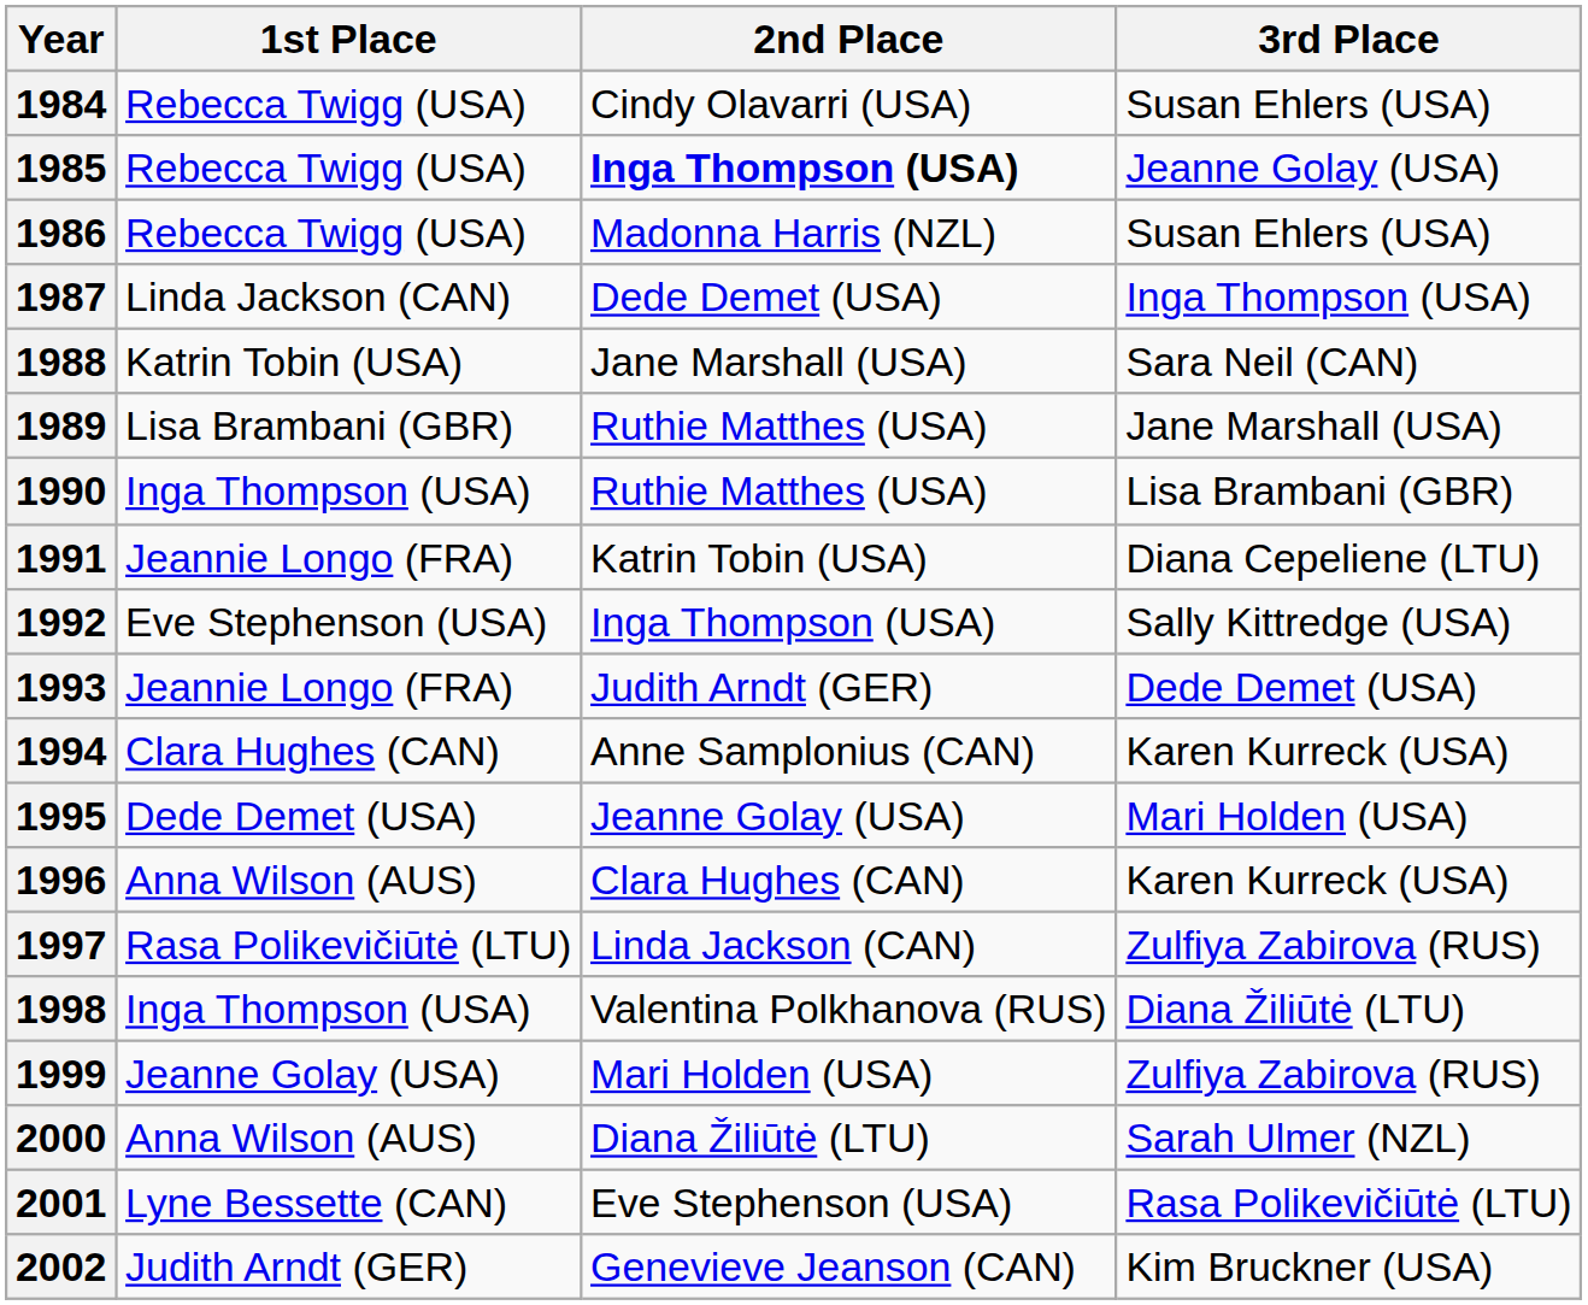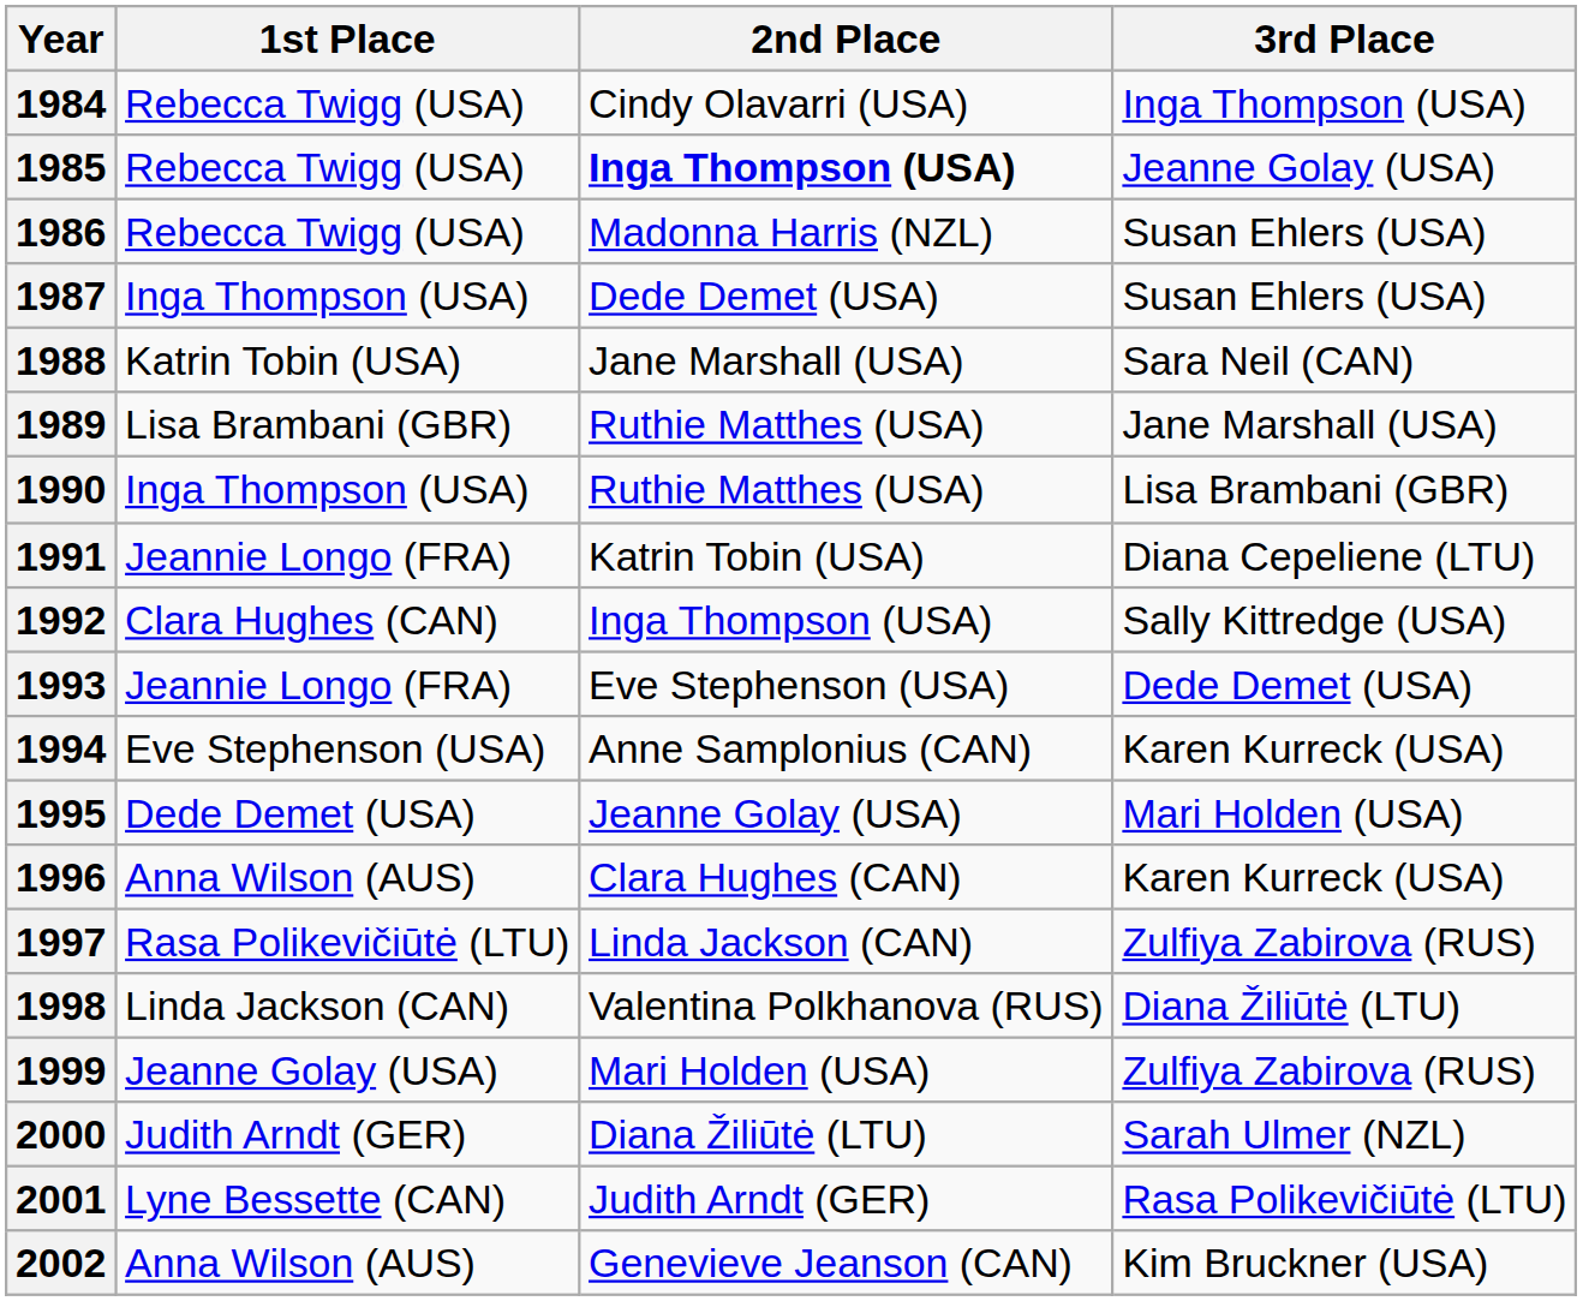1984 | 3rd Place: Susan Ehlers (USA) -> Inga Thompson (USA)
1987 | 1st Place: Linda Jackson (CAN) -> Inga Thompson (USA)
1987 | 3rd Place: Inga Thompson (USA) -> Susan Ehlers (USA)
1992 | 1st Place: Eve Stephenson (USA) -> Clara Hughes (CAN)
1993 | 2nd Place: Judith Arndt (GER) -> Eve Stephenson (USA)
1994 | 1st Place: Clara Hughes (CAN) -> Eve Stephenson (USA)
1998 | 1st Place: Inga Thompson (USA) -> Linda Jackson (CAN)
2000 | 1st Place: Anna Wilson (AUS) -> Judith Arndt (GER)
2001 | 2nd Place: Eve Stephenson (USA) -> Judith Arndt (GER)
2002 | 1st Place: Judith Arndt (GER) -> Anna Wilson (AUS)
